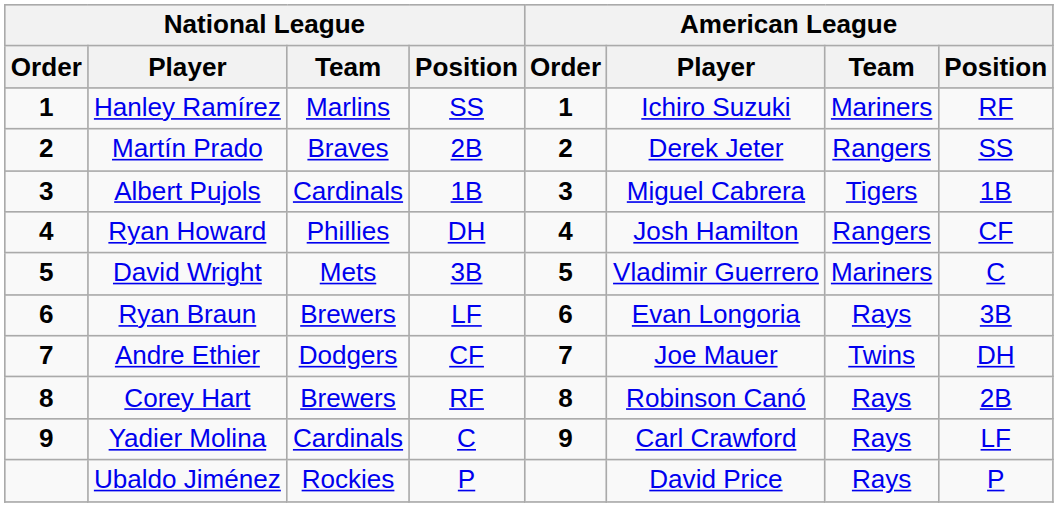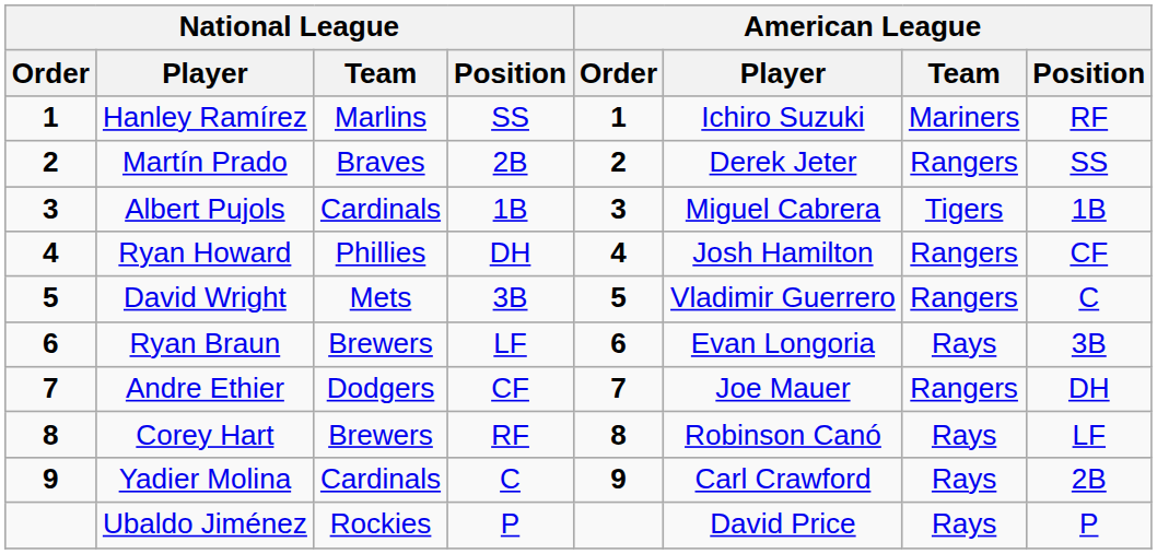David Wright | American League / Team: Mariners -> Rangers
Andre Ethier | American League / Team: Twins -> Rangers
Corey Hart | American League / Position: 2B -> LF
Yadier Molina | American League / Position: LF -> 2B
